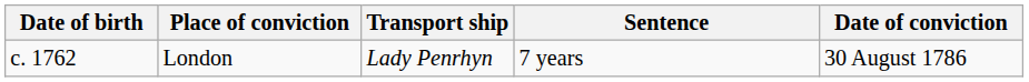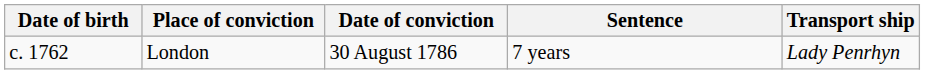columns swapped: Date of conviction <-> Transport ship
